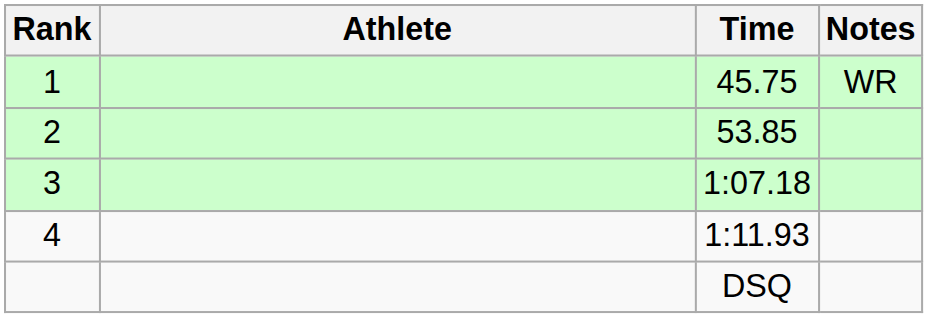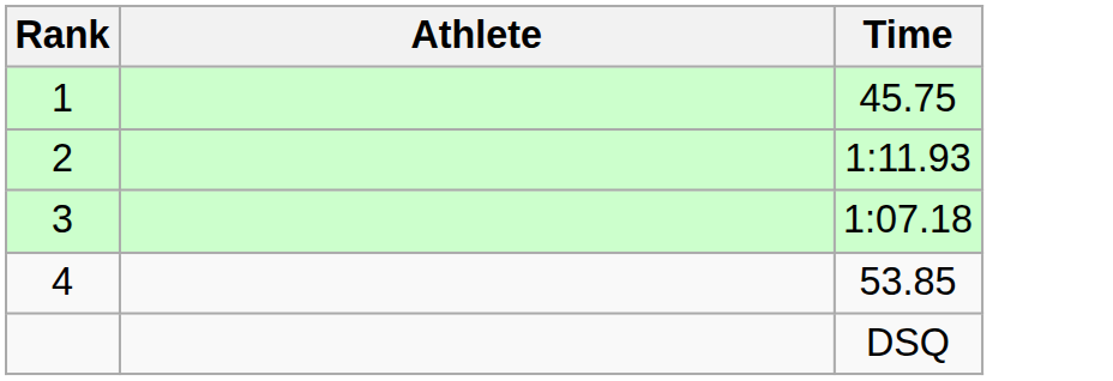- column: Notes | WR
2 | Time: 53.85 -> 1:11.93
4 | Time: 1:11.93 -> 53.85
